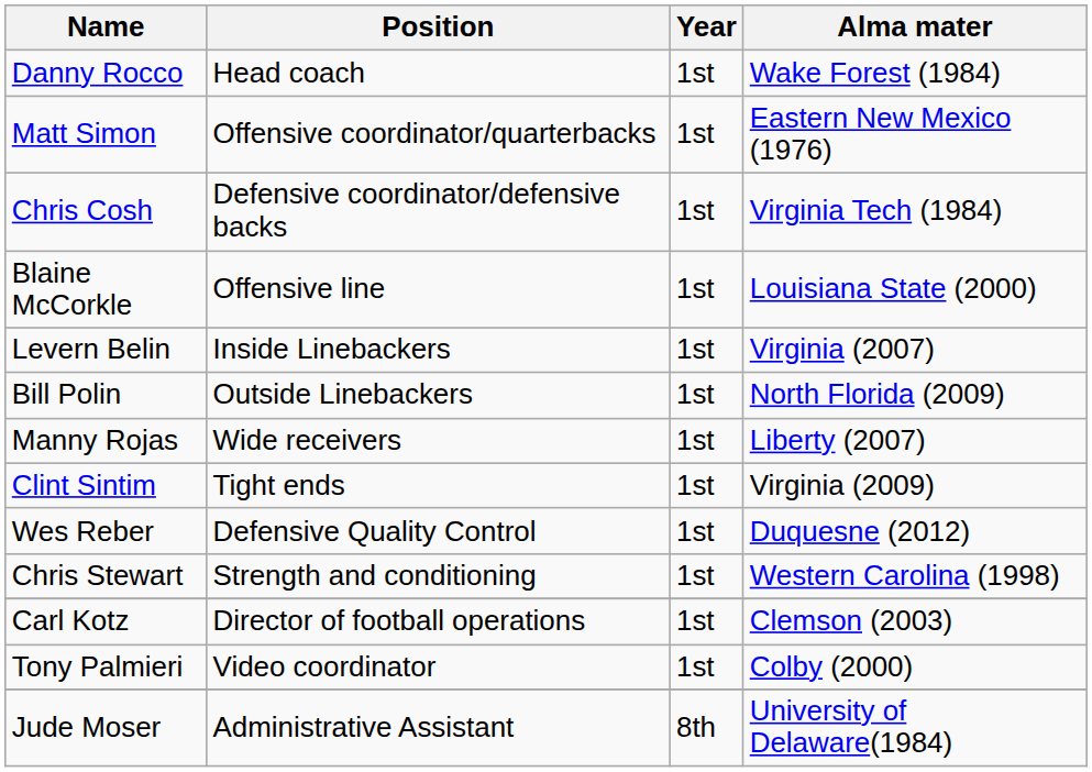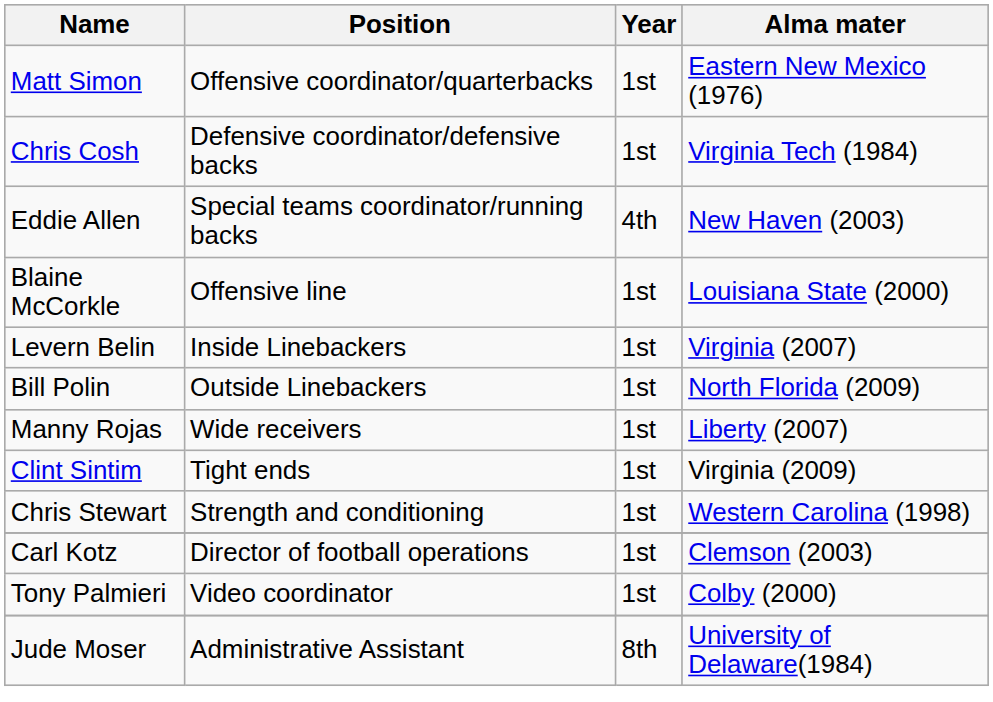- row: Danny Rocco | Head coach | 1st | Wake Forest (1984)
+ row: Eddie Allen | Special teams coordinator/running backs | 4th | New Haven (2003)
- row: Wes Reber | Defensive Quality Control | 1st | Duquesne (2012)
